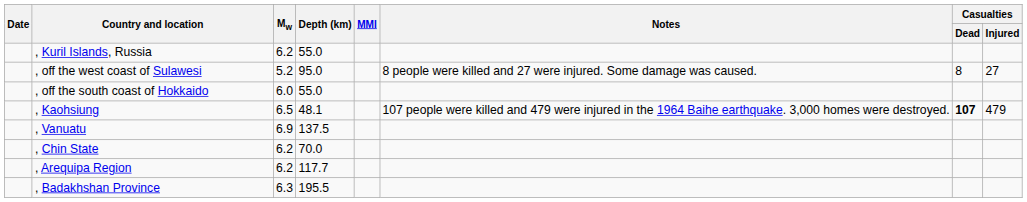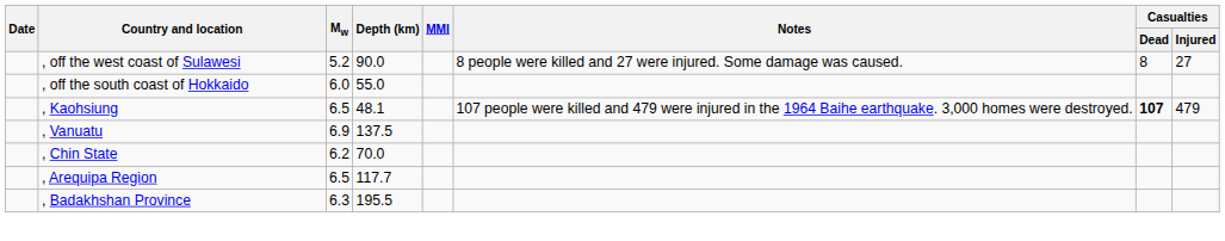- row: , Kuril Islands, Russia | 6.2 | 55.0
, off the west coast of Sulawesi | Depth (km): 95.0 -> 90.0
, Arequipa Region | Mw: 6.2 -> 6.5
